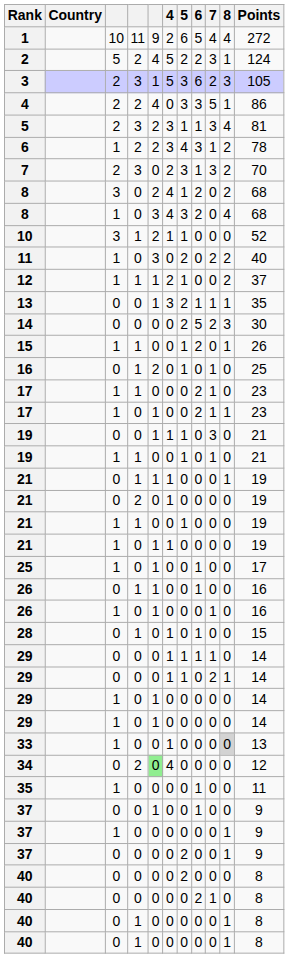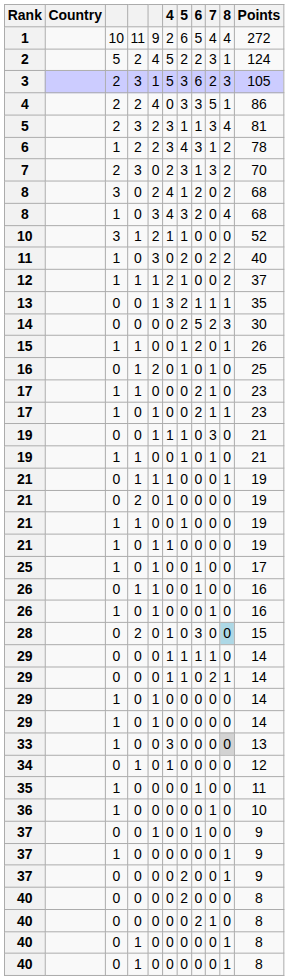28 | column 4: 1 -> 2
28 | 6: 1 -> 3
28 | 8: no background -> lightblue background
33 | 4: 1 -> 3
34 | column 4: 2 -> 1
34 | column 5: lightgreen background -> no background
34 | 4: 4 -> 1
+ row: 36 | 1 | 0 | 0 | 0 | 0 | 0 | 1 | 0 | 10
